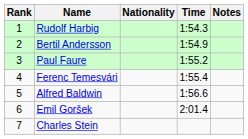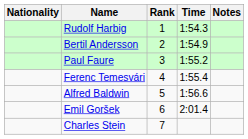columns swapped: Rank <-> Nationality
